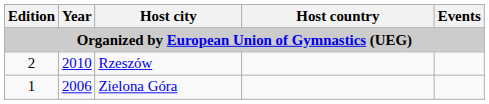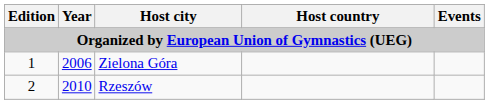rows swapped: Zielona Góra <-> Rzeszów
